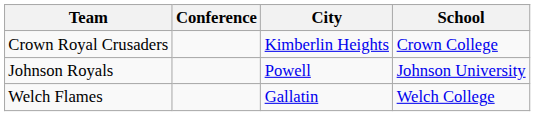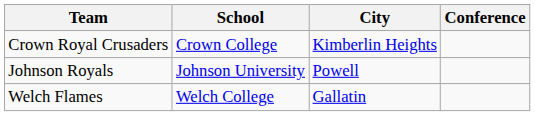columns swapped: School <-> Conference
